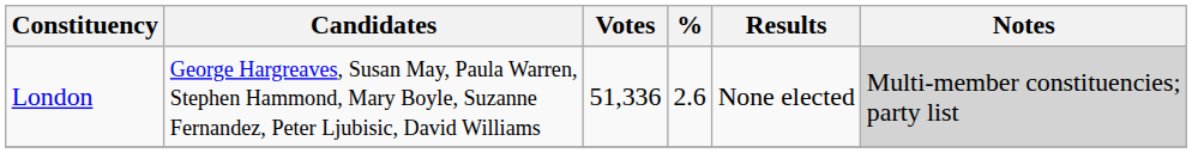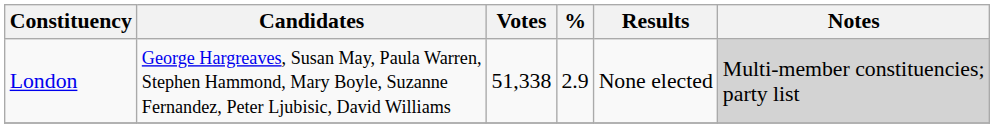London | Votes: 51,336 -> 51,338
London | %: 2.6 -> 2.9
